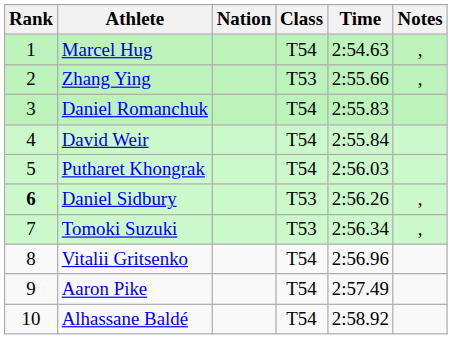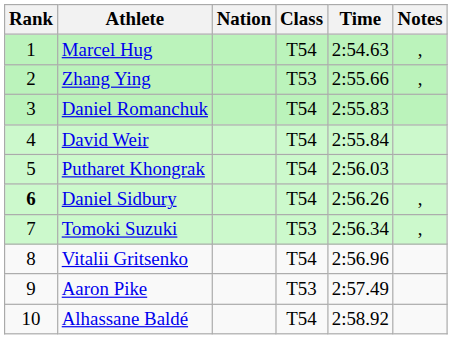Daniel Sidbury | Class: T53 -> T54
Aaron Pike | Class: T54 -> T53
